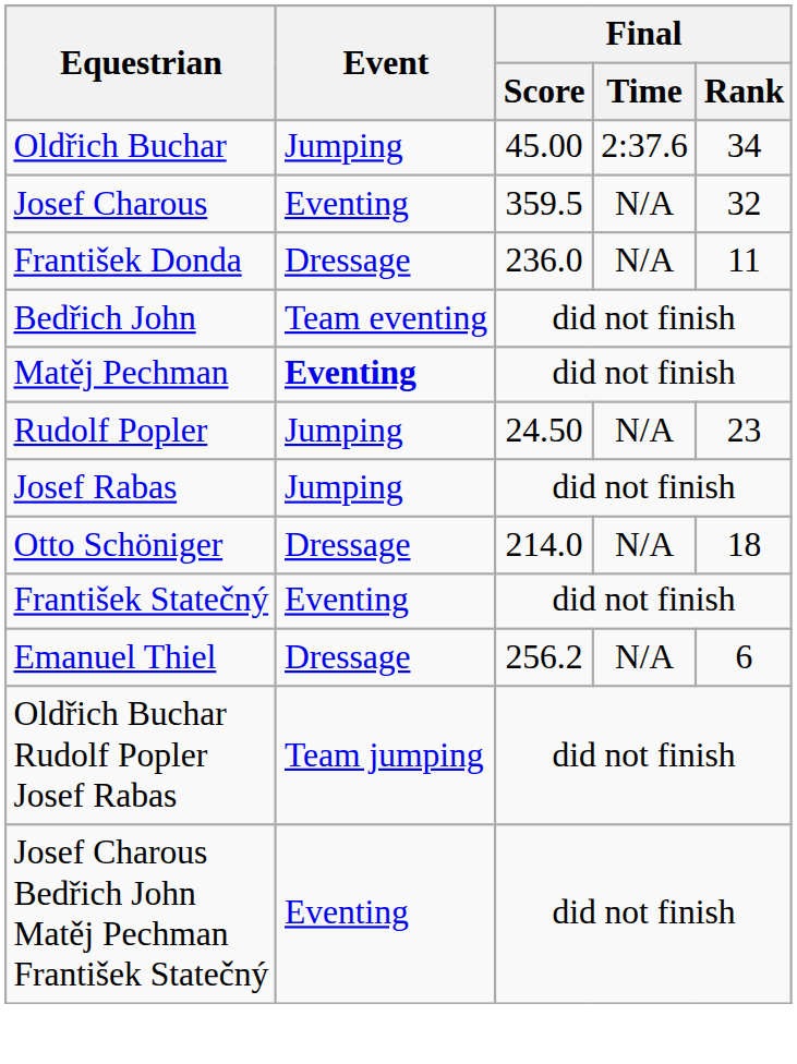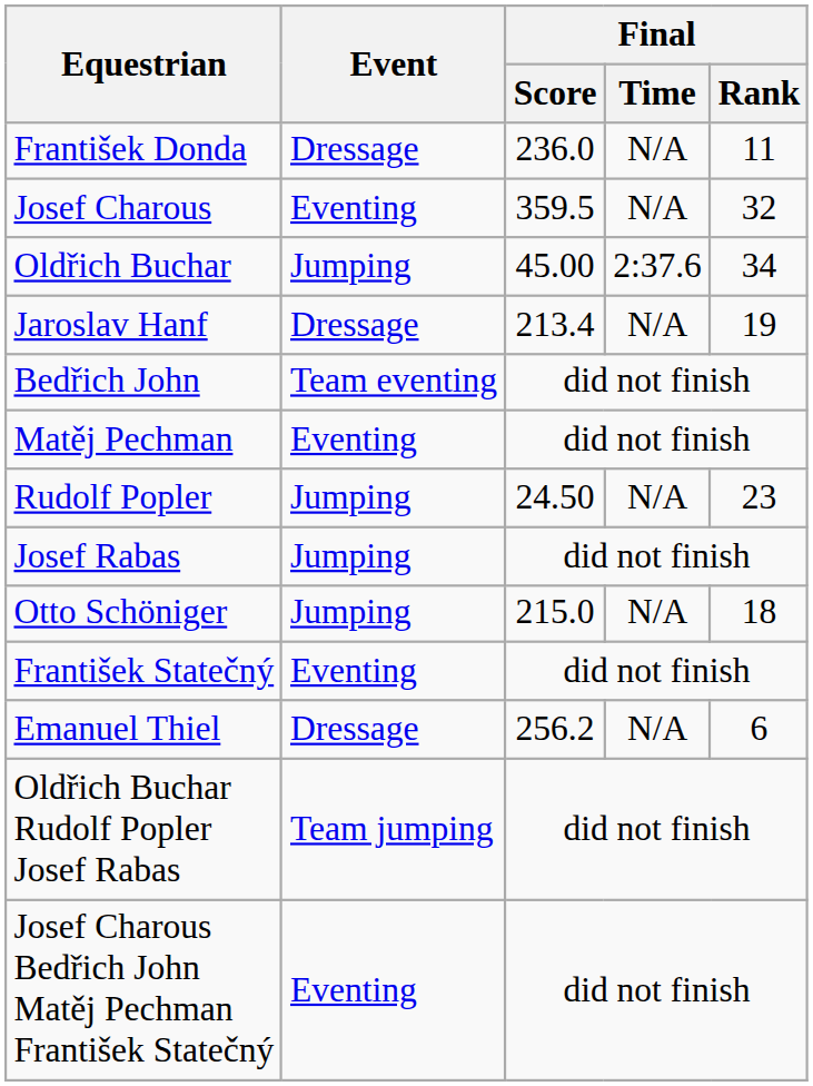rows swapped: Oldřich Buchar <-> František Donda
+ row: Jaroslav Hanf | Dressage | 213.4 | N/A | 19
Matěj Pechman | Event: bold -> normal
Otto Schöniger | Event: Dressage -> Jumping
Otto Schöniger | Final / Score: 214.0 -> 215.0
